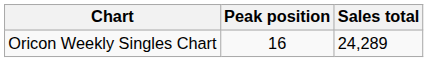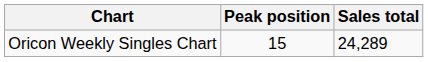Oricon Weekly Singles Chart | Peak position: 16 -> 15
